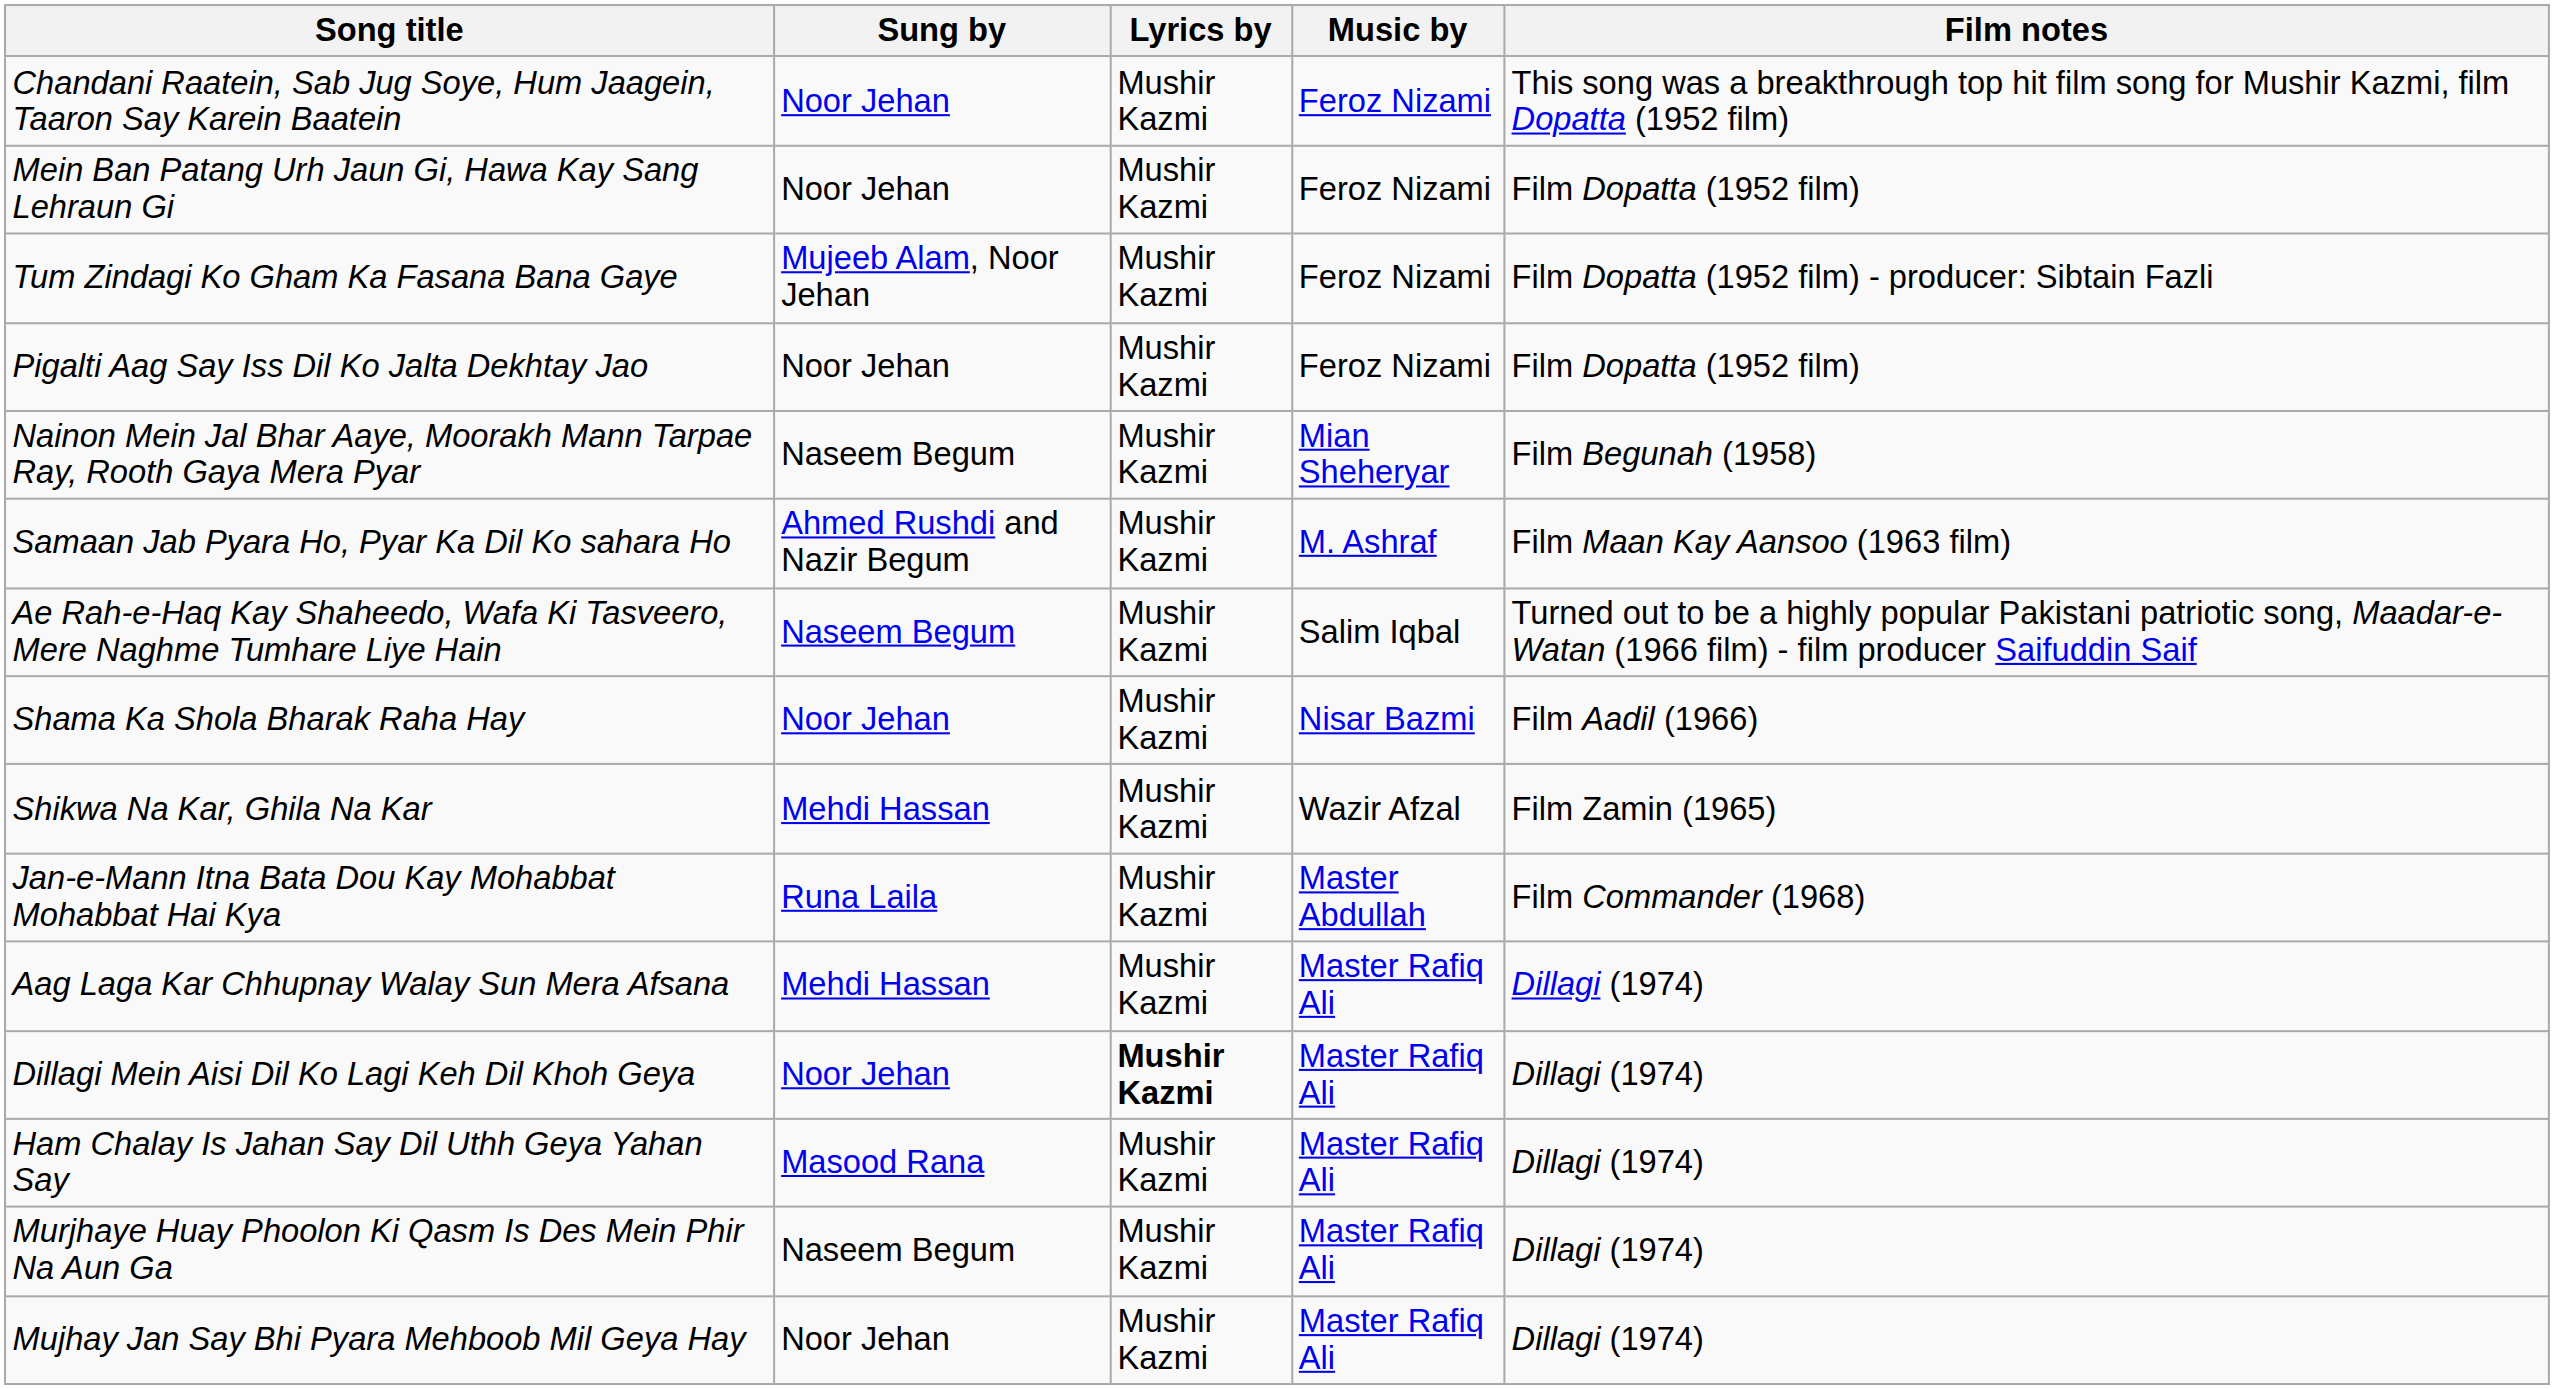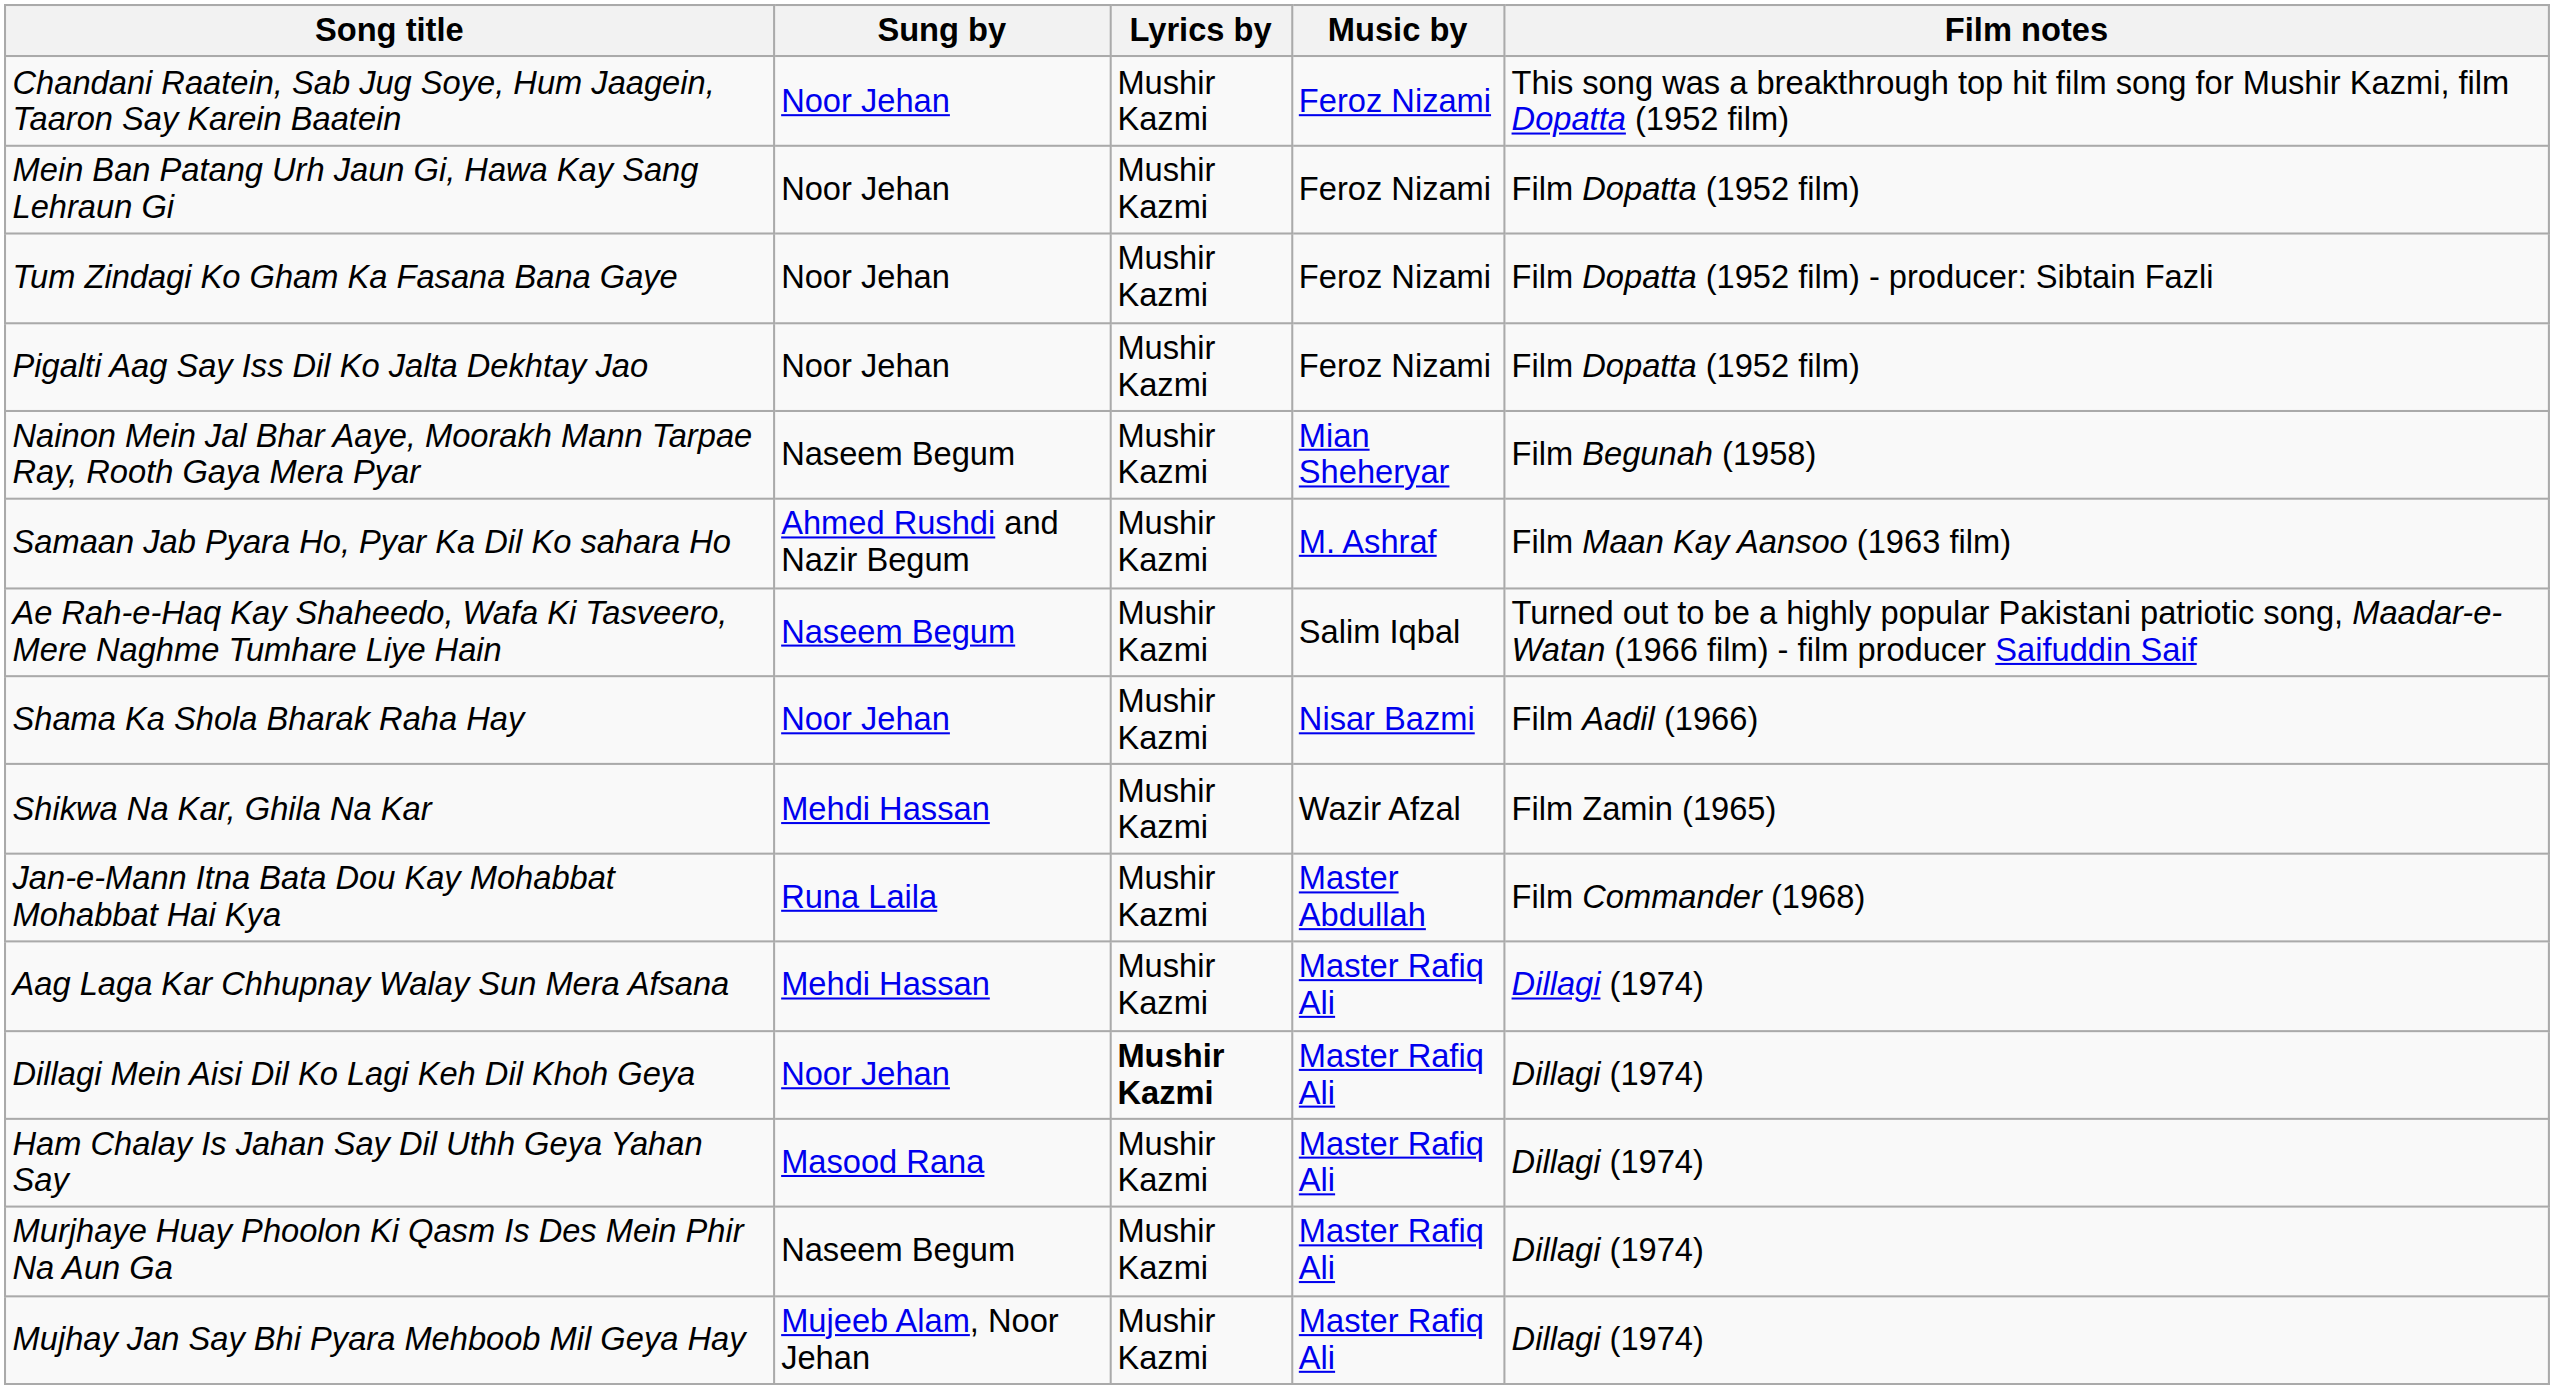Tum Zindagi Ko Gham Ka Fasana Bana Gaye | Sung by: Mujeeb Alam, Noor Jehan -> Noor Jehan
Mujhay Jan Say Bhi Pyara Mehboob Mil Geya Hay | Sung by: Noor Jehan -> Mujeeb Alam, Noor Jehan
